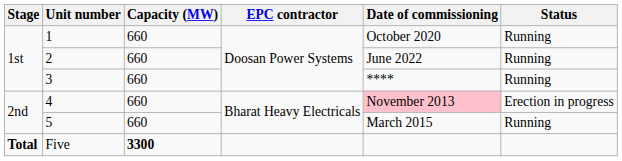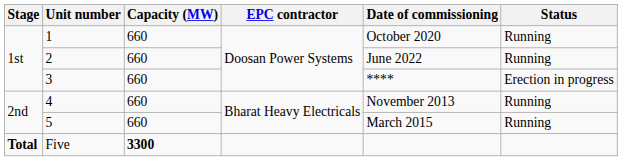3 | Status: Running -> Erection in progress
4 | Date of commissioning: pink background -> no background
4 | Status: Erection in progress -> Running
